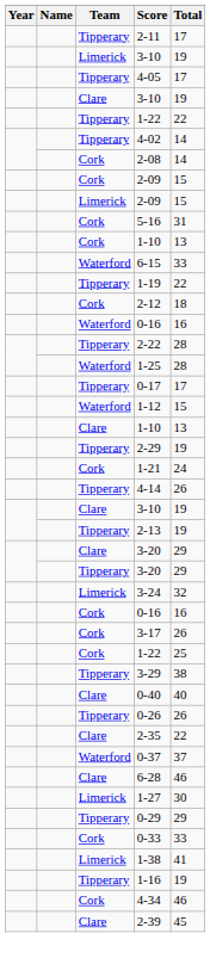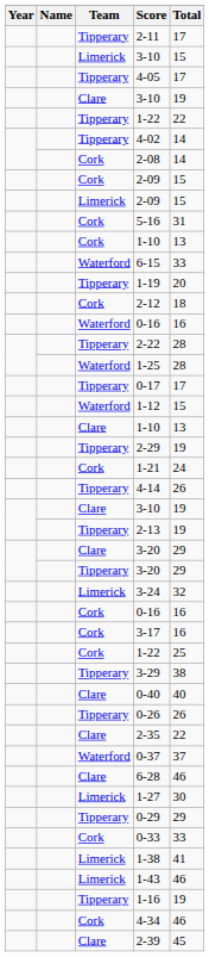Limerick / 3-10 | Total: 19 -> 15
1-19 | Total: 22 -> 20
3-17 | Total: 26 -> 16
+ row: Limerick | 1-43 | 46
